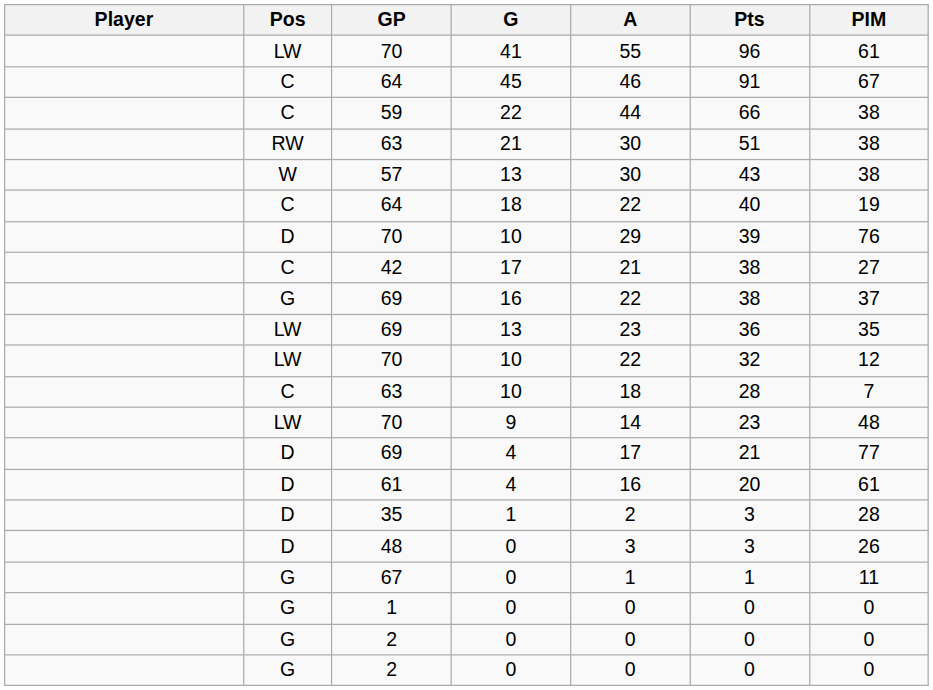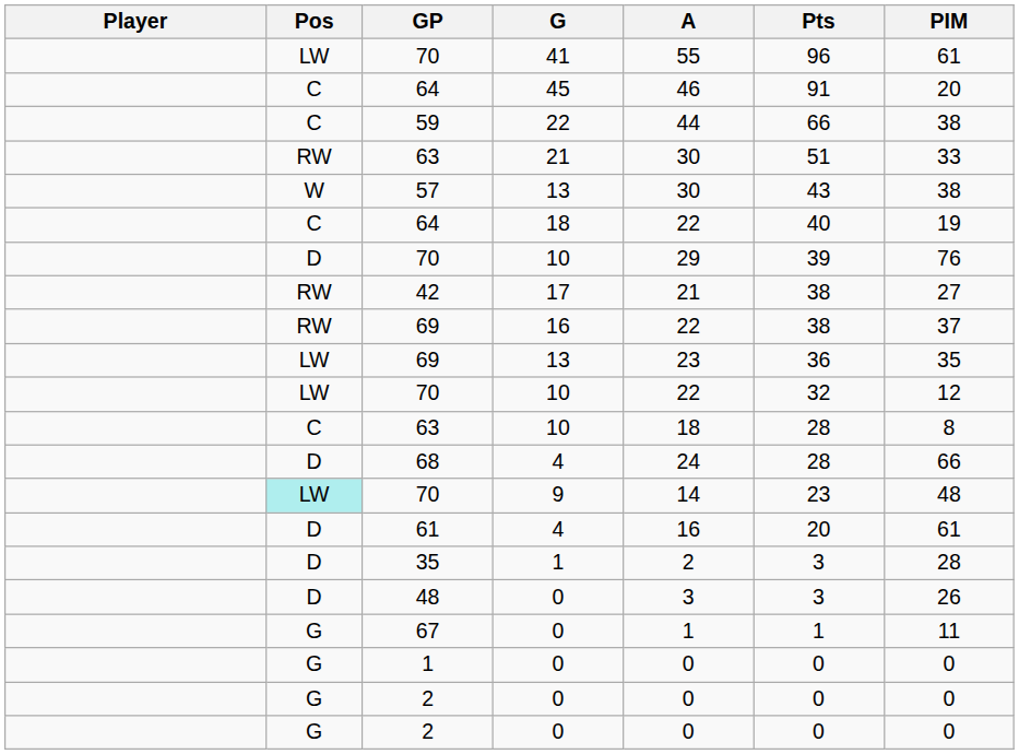64 / 45 | PIM: 67 -> 20
63 / 21 | PIM: 38 -> 33
42 | Pos: C -> RW
69 / 16 | Pos: G -> RW
63 / 10 | PIM: 7 -> 8
+ row: D | 68 | 4 | 24 | 28 | 66
70 / 9 | Pos: no background -> paleturquoise background
- row: D | 69 | 4 | 17 | 21 | 77
